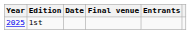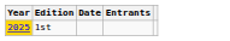- column: Final venue
1st | Year: no background -> gold background
